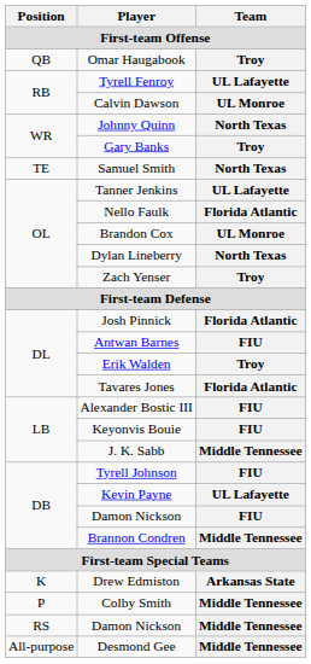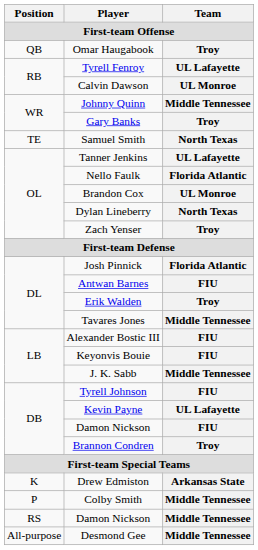Johnny Quinn | Team: North Texas -> Middle Tennessee
Tavares Jones | Team: Florida Atlantic -> Middle Tennessee
Brannon Condren | Team: Middle Tennessee -> Troy
